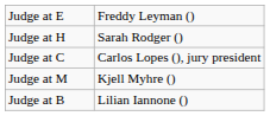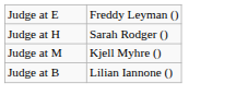- row: Judge at C | Carlos Lopes (), jury president
